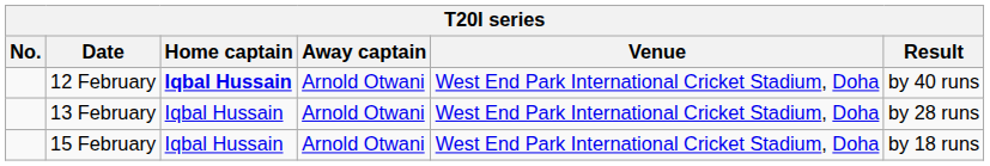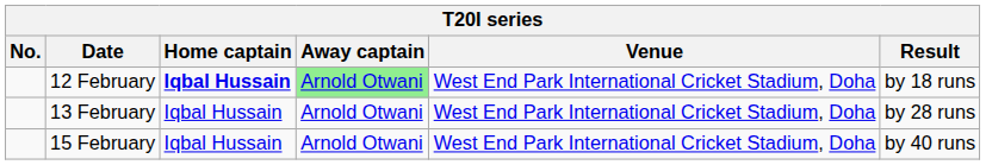12 February | Away captain: no background -> lightgreen background
12 February | Result: by 40 runs -> by 18 runs
15 February | Result: by 18 runs -> by 40 runs
